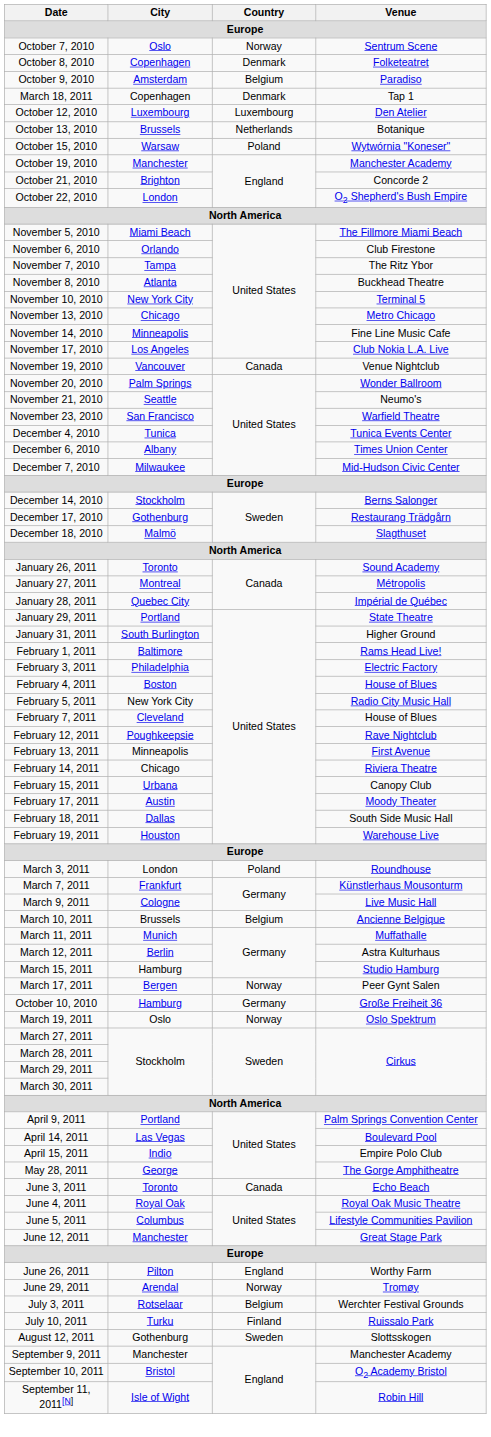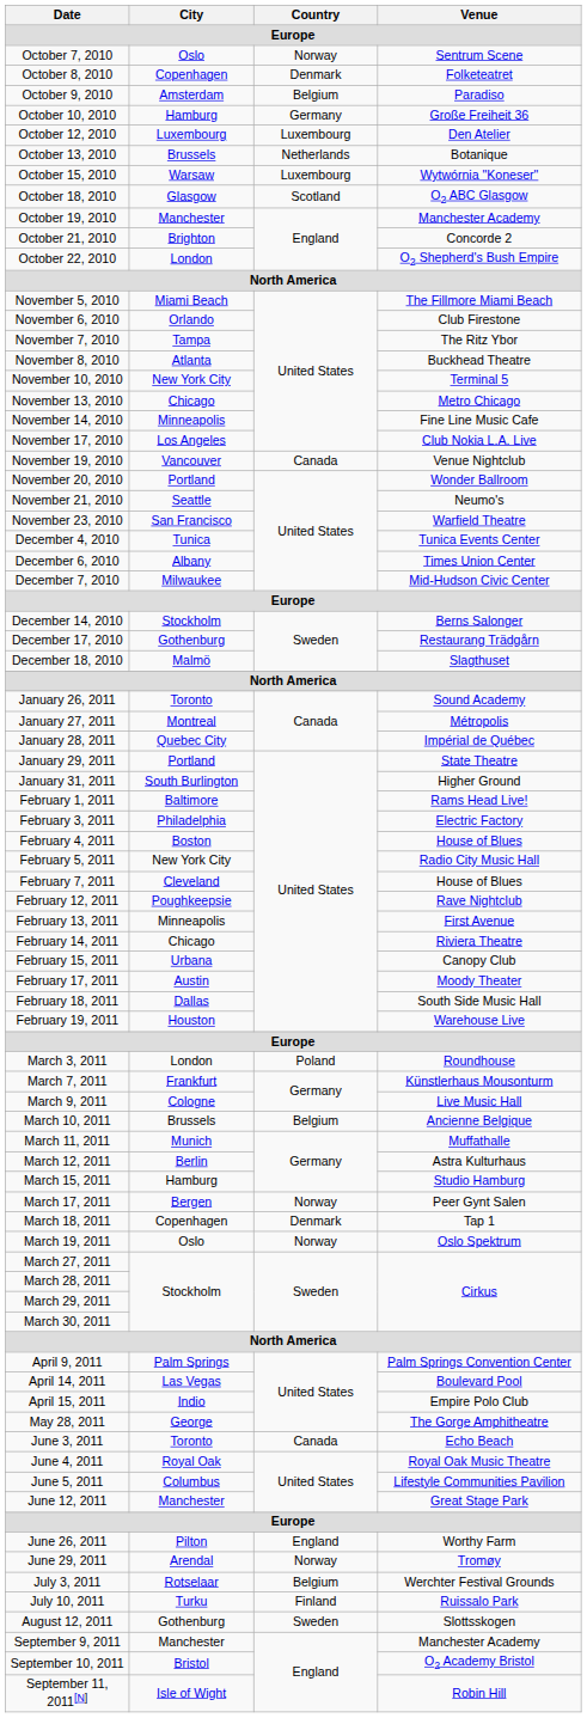rows swapped: October 10, 2010 <-> March 18, 2011
October 15, 2010 | Country: Poland -> Luxembourg
+ row: October 18, 2010 | Glasgow | Scotland | O2 ABC Glasgow
November 20, 2010 | City: Palm Springs -> Portland
April 9, 2011 | City: Portland -> Palm Springs
